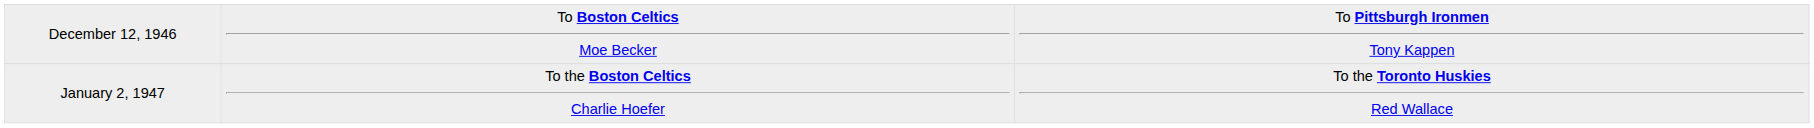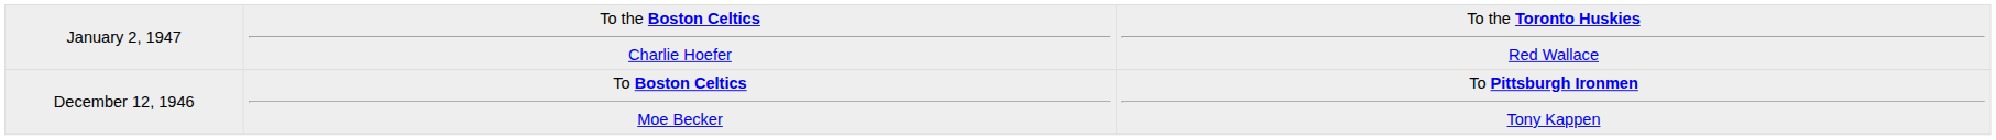rows swapped: December 12, 1946 <-> January 2, 1947
